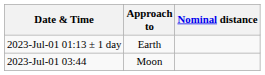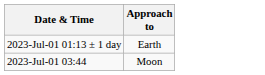- column: Nominal distance
